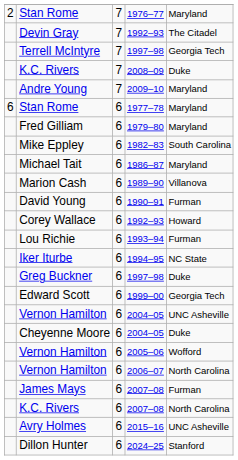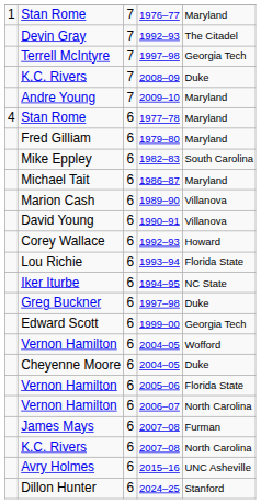Stan Rome / 1976–77 | column 1: 2 -> 1
Stan Rome / 1977–78 | column 1: 6 -> 4
David Young | column 5: Furman -> Villanova
Lou Richie | column 5: Furman -> Florida State
Vernon Hamilton / 2004–05 | column 5: UNC Asheville -> Wofford
Vernon Hamilton / 2005–06 | column 5: Wofford -> Florida State
